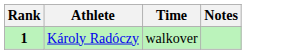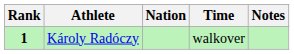+ column: Nation
